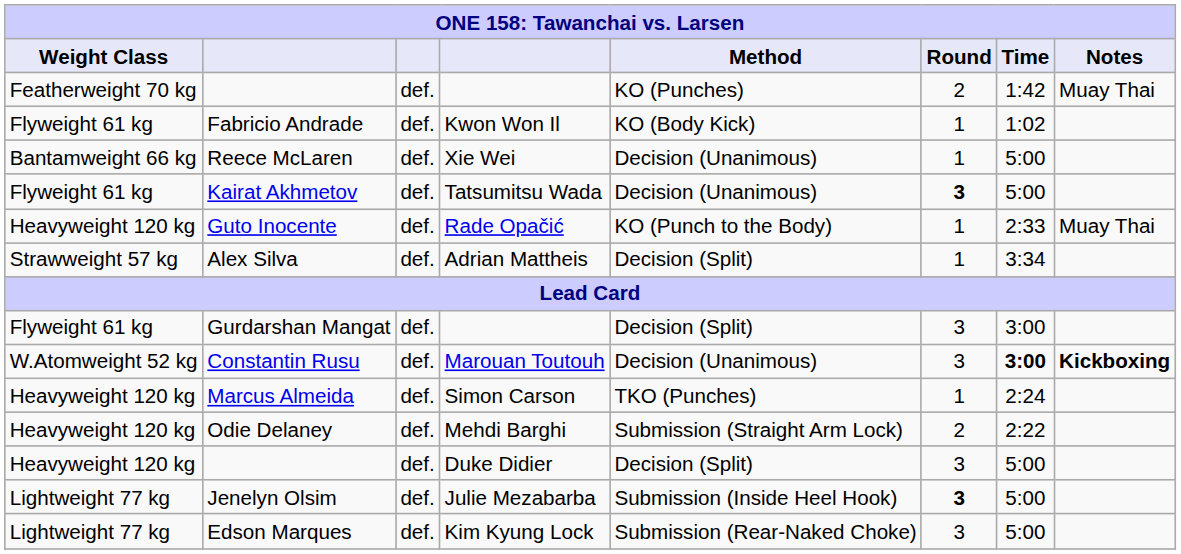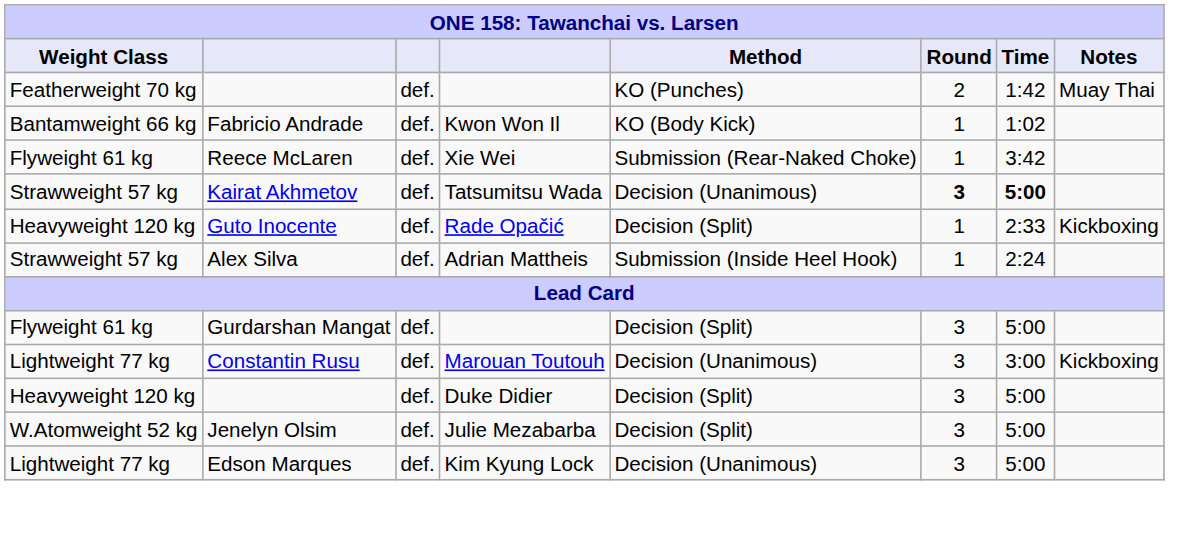Fabricio Andrade | Weight Class: Flyweight 61 kg -> Bantamweight 66 kg
Reece McLaren | Weight Class: Bantamweight 66 kg -> Flyweight 61 kg
Reece McLaren | Method: Decision (Unanimous) -> Submission (Rear-Naked Choke)
Reece McLaren | Time: 5:00 -> 3:42
Kairat Akhmetov | Weight Class: Flyweight 61 kg -> Strawweight 57 kg
Kairat Akhmetov | Time: normal -> bold
Guto Inocente | Method: KO (Punch to the Body) -> Decision (Split)
Guto Inocente | Notes: Muay Thai -> Kickboxing
Alex Silva | Method: Decision (Split) -> Submission (Inside Heel Hook)
Alex Silva | Time: 3:34 -> 2:24
Gurdarshan Mangat | Time: 3:00 -> 5:00
Constantin Rusu | Weight Class: W.Atomweight 52 kg -> Lightweight 77 kg
Constantin Rusu | Time: bold -> normal
Constantin Rusu | Notes: bold -> normal
- row: Heavyweight 120 kg | Marcus Almeida | def. | Simon Carson | TKO (Punches) | 1 | 2:24
- row: Heavyweight 120 kg | Odie Delaney | def. | Mehdi Barghi | Submission (Straight Arm Lock) | 2 | 2:22
Jenelyn Olsim | Weight Class: Lightweight 77 kg -> W.Atomweight 52 kg
Jenelyn Olsim | Method: Submission (Inside Heel Hook) -> Decision (Split)
Jenelyn Olsim | Round: bold -> normal
Edson Marques | Method: Submission (Rear-Naked Choke) -> Decision (Unanimous)
